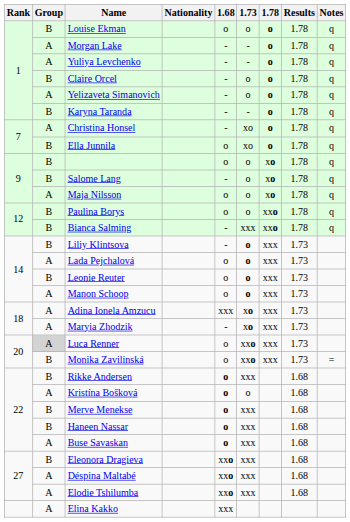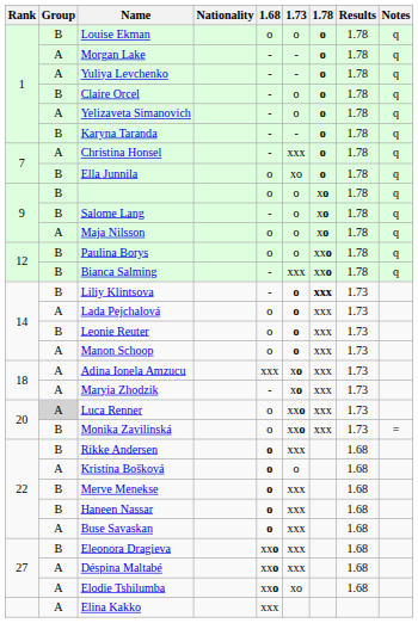Christina Honsel | 1.73: xo -> xxx
Liliy Klintsova | 1.78: normal -> bold
Elodie Tshilumba | 1.73: xxx -> xo
